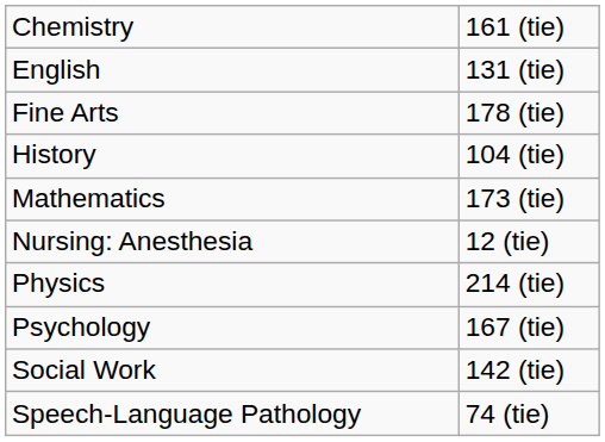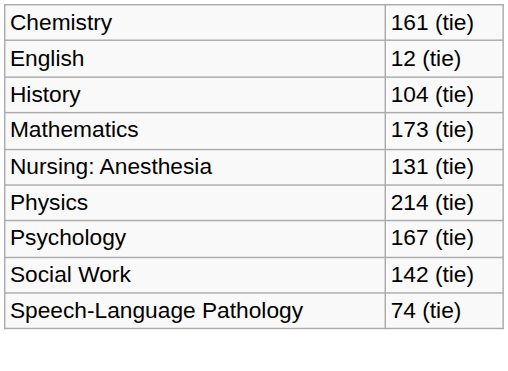English | column 2: 131 (tie) -> 12 (tie)
- row: Fine Arts | 178 (tie)
Nursing: Anesthesia | column 2: 12 (tie) -> 131 (tie)
